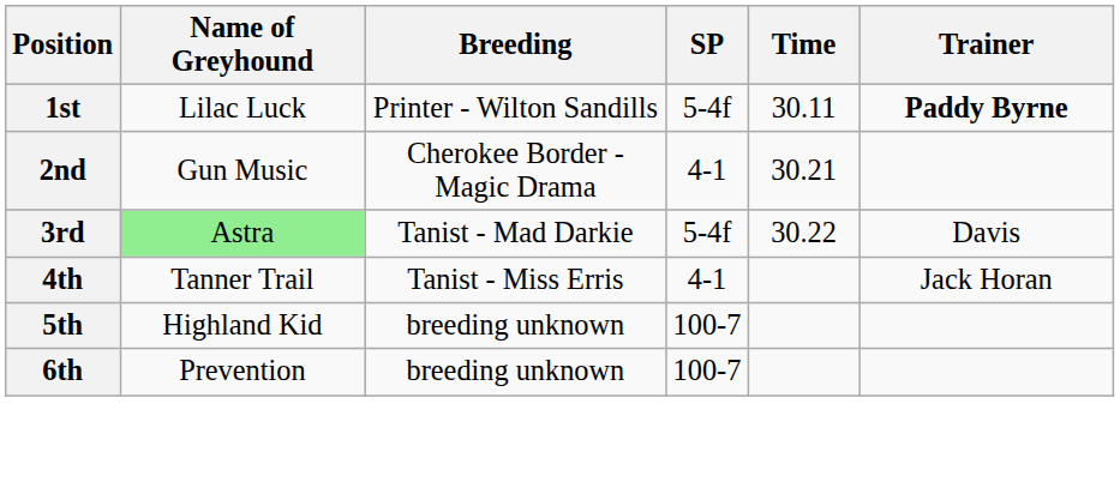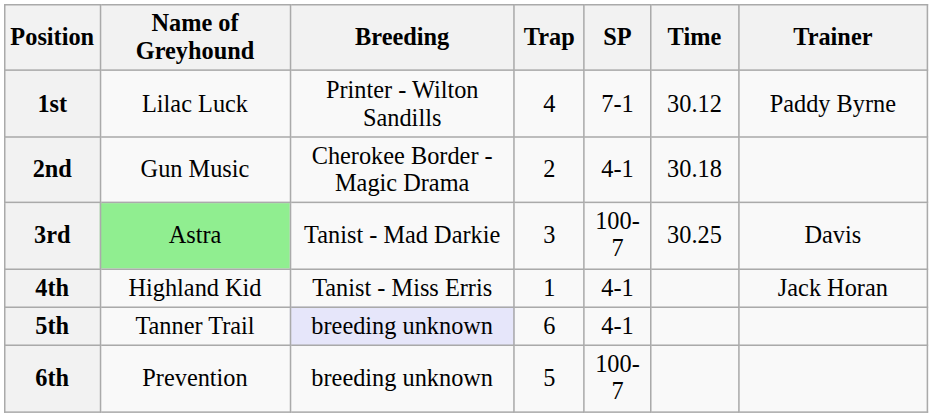+ column: Trap | 4 | 2 | 3 | 1 | 6 | 5
1st | SP: 5-4f -> 7-1
1st | Time: 30.11 -> 30.12
1st | Trainer: bold -> normal
2nd | Time: 30.21 -> 30.18
3rd | SP: 5-4f -> 100-7
3rd | Time: 30.22 -> 30.25
4th | Name of Greyhound: Tanner Trail -> Highland Kid
5th | Name of Greyhound: Highland Kid -> Tanner Trail
5th | Breeding: no background -> lavender background
5th | SP: 100-7 -> 4-1
